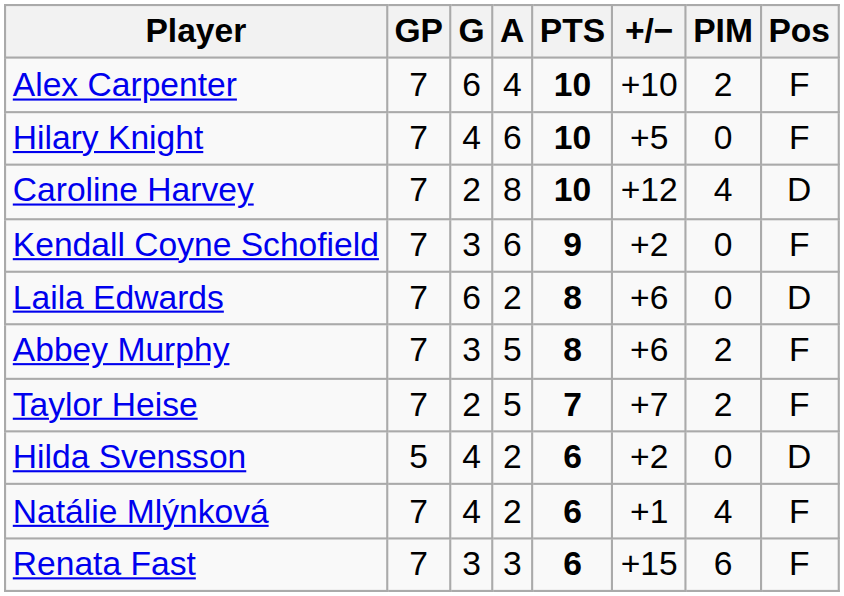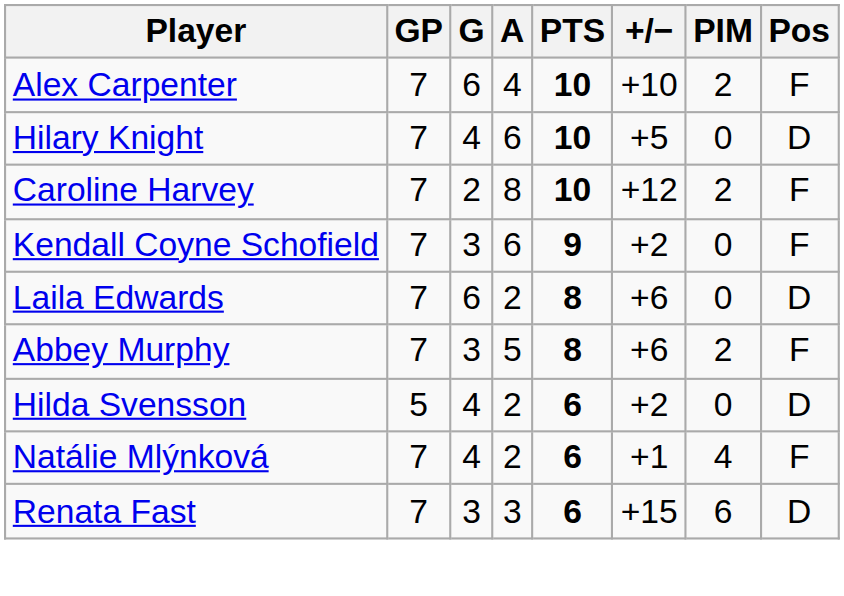Hilary Knight | Pos: F -> D
Caroline Harvey | PIM: 4 -> 2
Caroline Harvey | Pos: D -> F
- row: Taylor Heise | 7 | 2 | 5 | 7 | +7 | 2 | F
Renata Fast | Pos: F -> D
